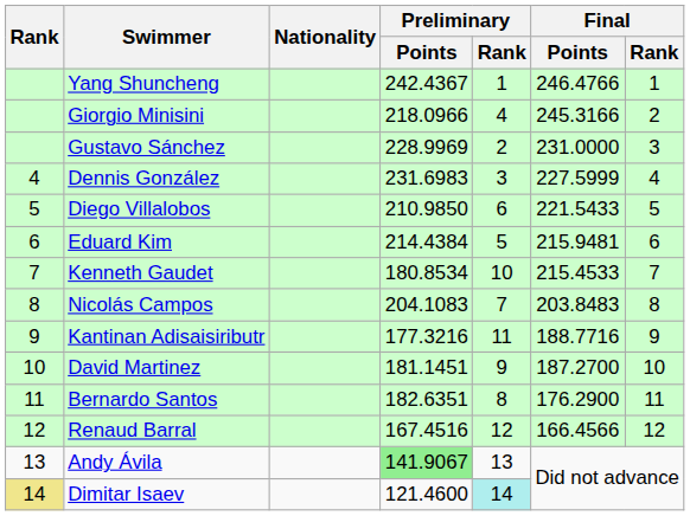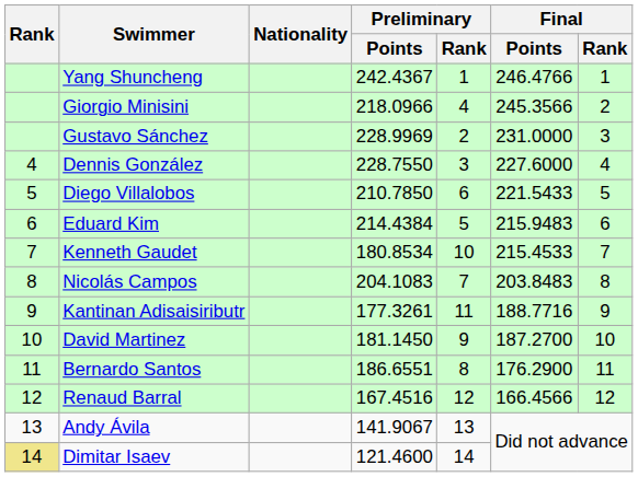Giorgio Minisini | Final / Points: 245.3166 -> 245.3566
Dennis González | Preliminary / Points: 231.6983 -> 228.7550
Dennis González | Final / Points: 227.5999 -> 227.6000
Diego Villalobos | Preliminary / Points: 210.9850 -> 210.7850
Eduard Kim | Final / Points: 215.9481 -> 215.9483
Kantinan Adisaisiributr | Preliminary / Points: 177.3216 -> 177.3261
David Martinez | Preliminary / Points: 181.1451 -> 181.1450
Bernardo Santos | Preliminary / Points: 182.6351 -> 186.6551
Andy Ávila | Preliminary / Points: lightgreen background -> no background
Dimitar Isaev | Preliminary / Rank: paleturquoise background -> no background
